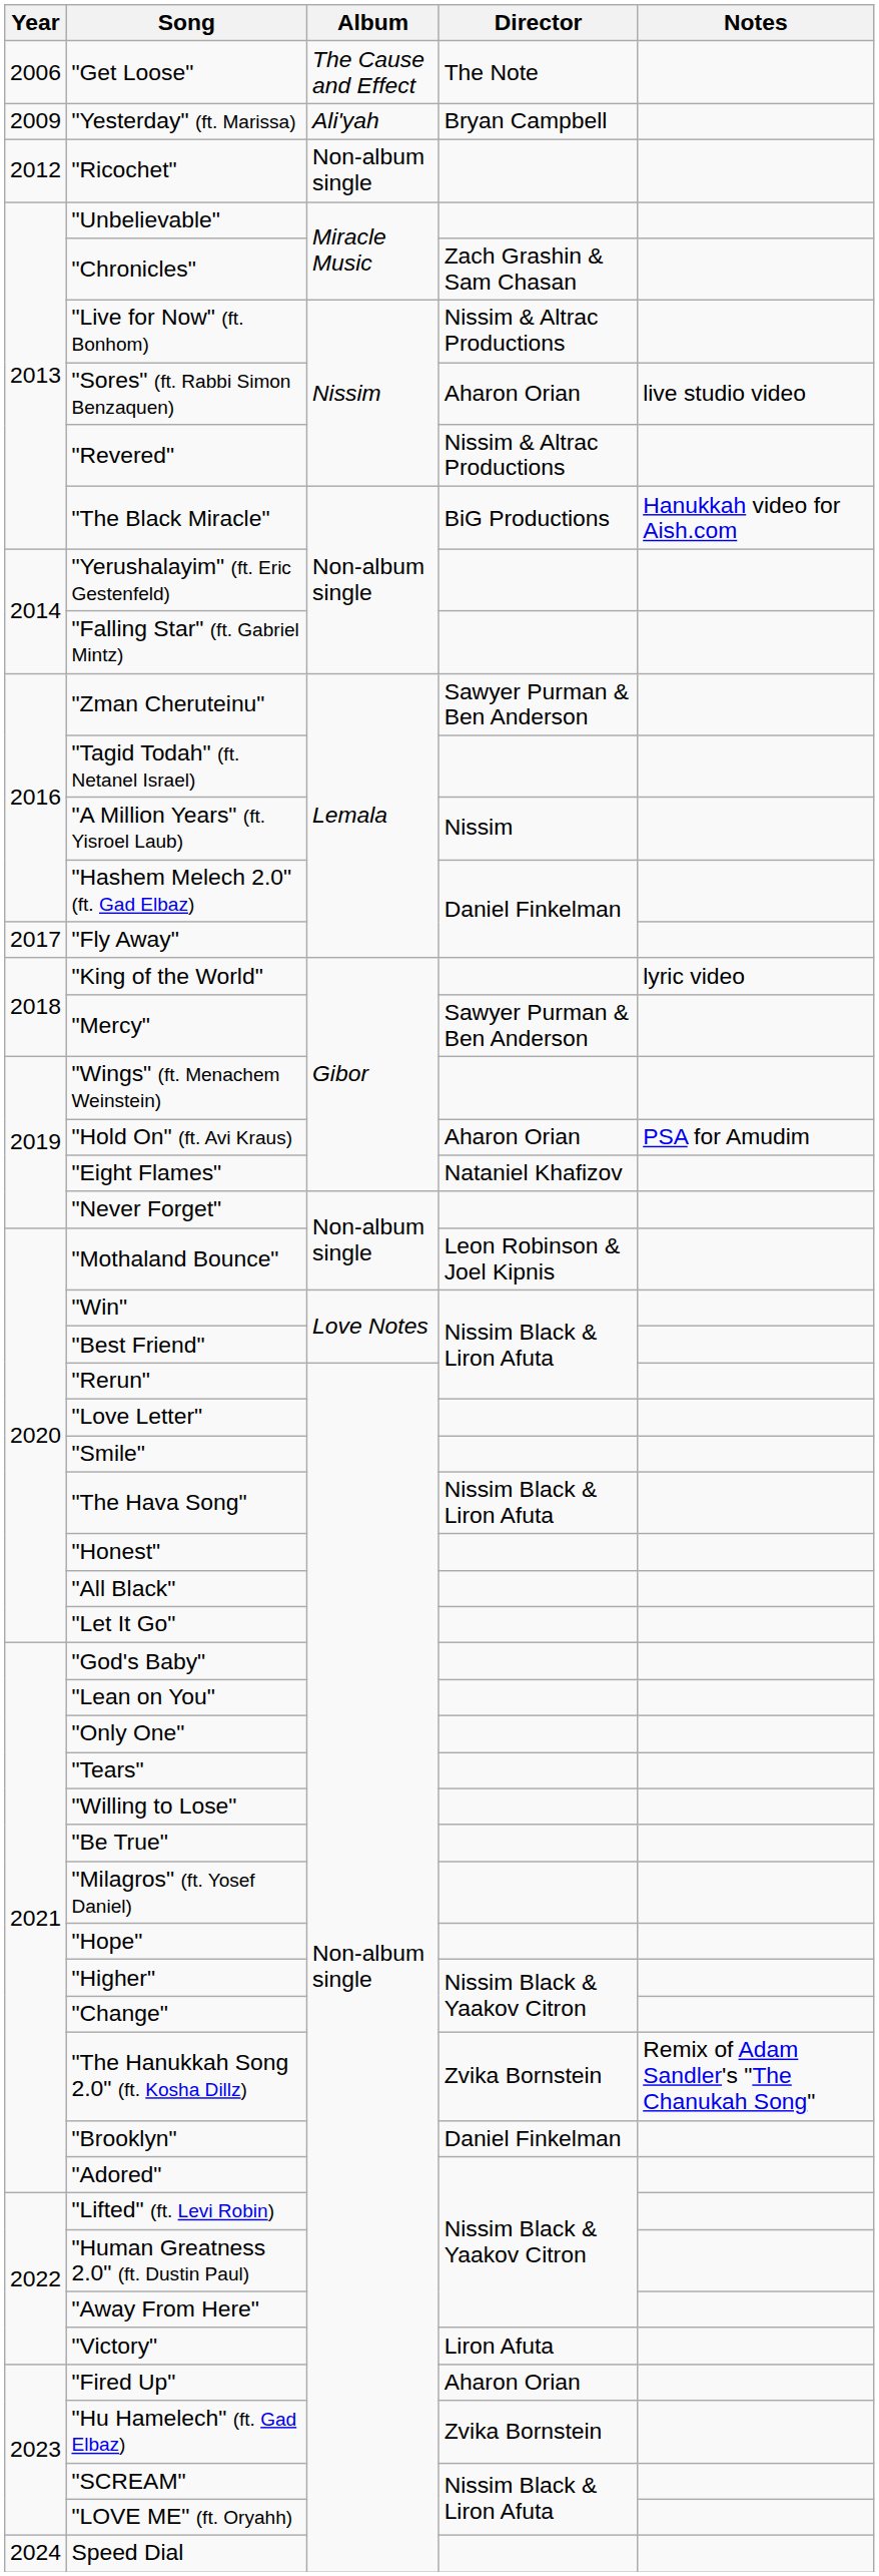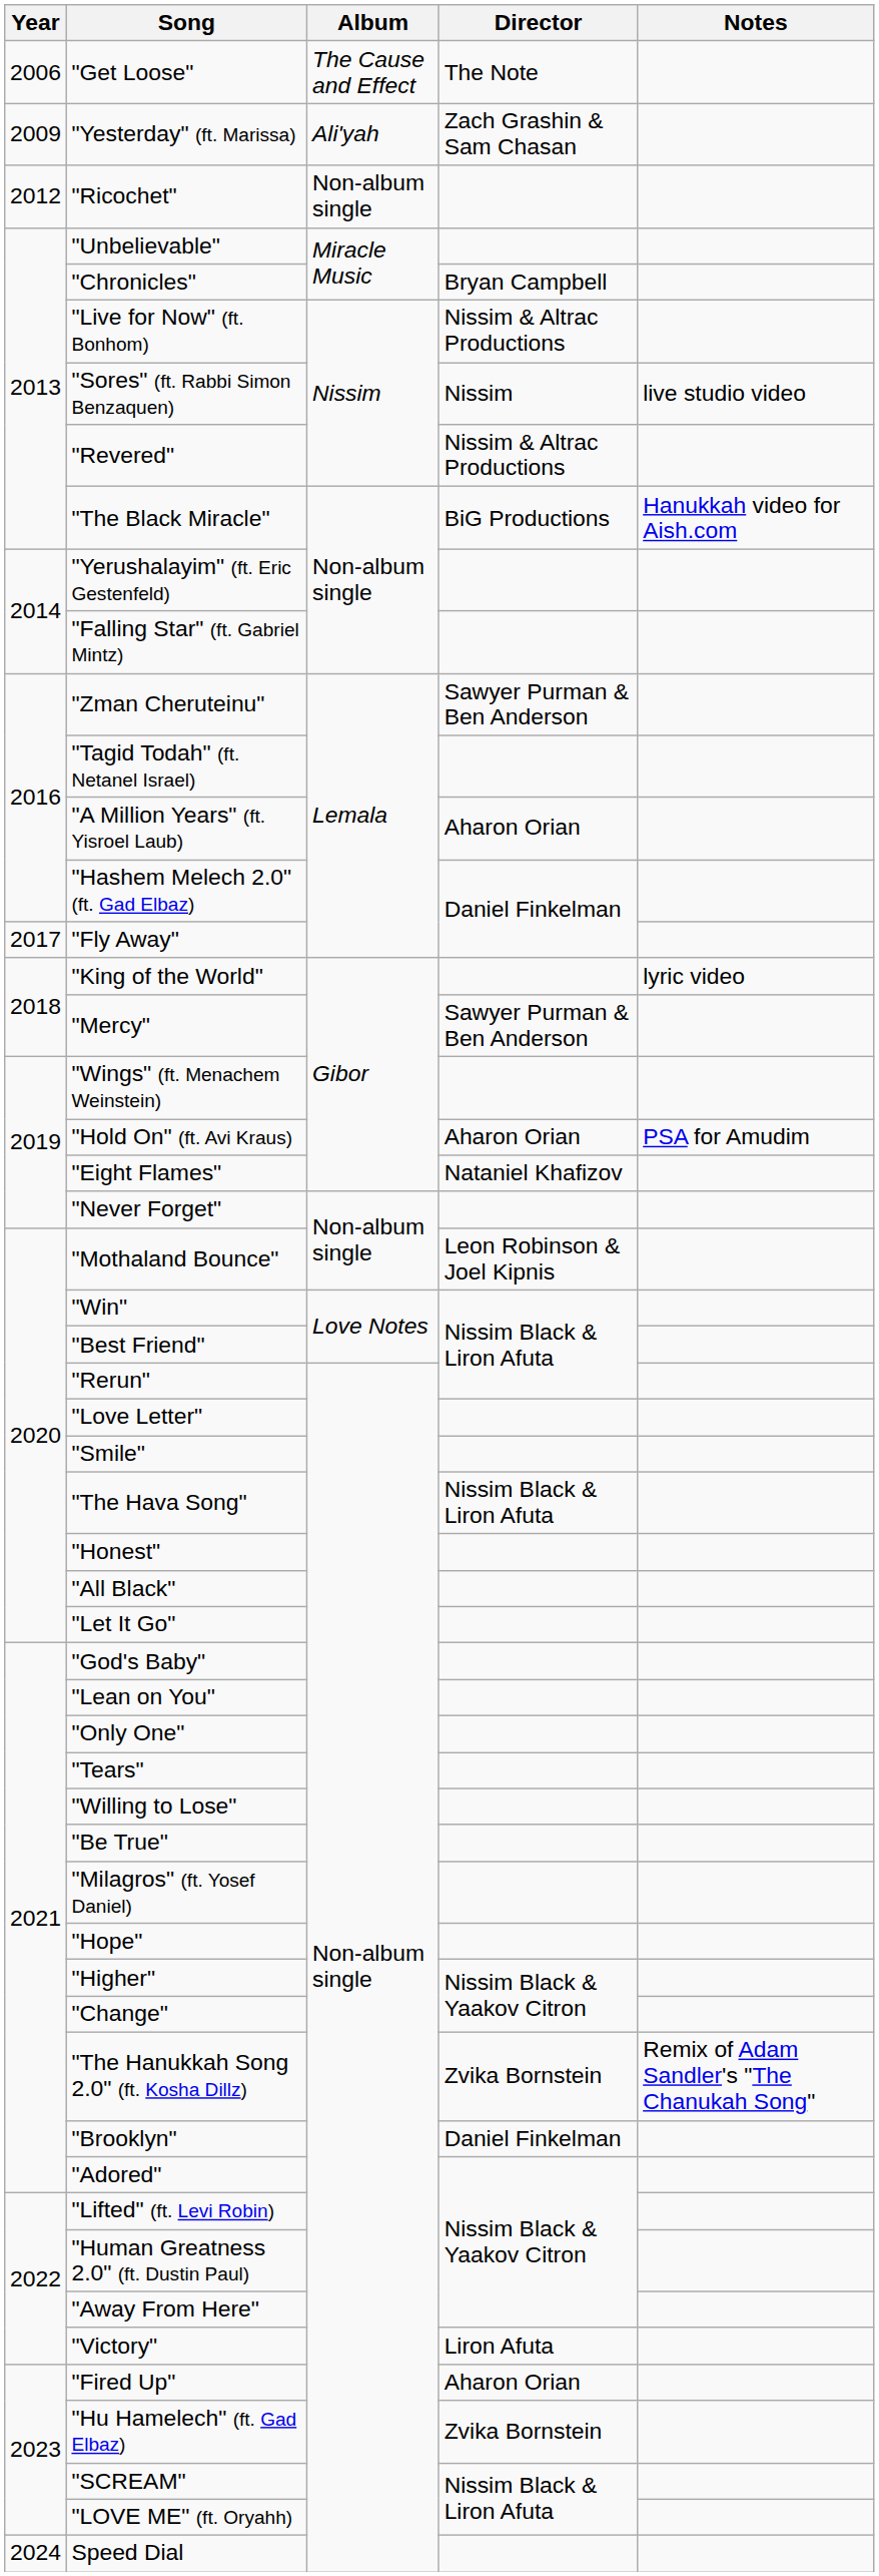"Yesterday" (ft. Marissa) | Director: Bryan Campbell -> Zach Grashin & Sam Chasan
"Chronicles" | Director: Zach Grashin & Sam Chasan -> Bryan Campbell
"Sores" (ft. Rabbi Simon Benzaquen) | Director: Aharon Orian -> Nissim
"A Million Years" (ft. Yisroel Laub) | Director: Nissim -> Aharon Orian
